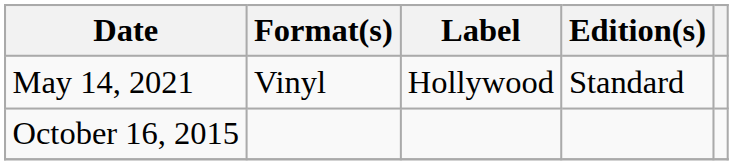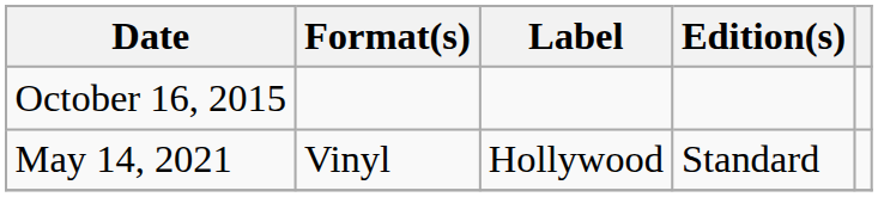rows swapped: October 16, 2015 <-> May 14, 2021
